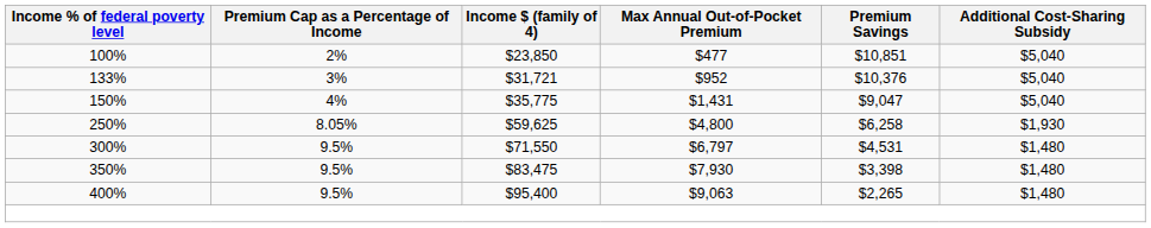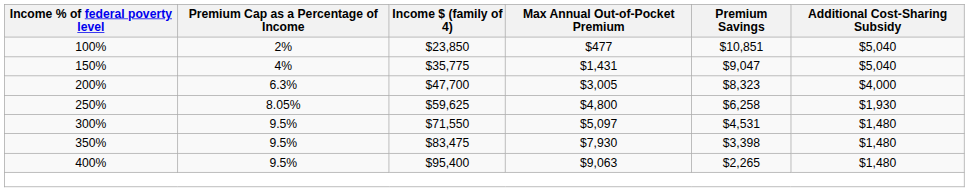- row: 133% | 3% | $31,721 | $952 | $10,376 | $5,040
+ row: 200% | 6.3% | $47,700 | $3,005 | $8,323 | $4,000
300% | Max Annual Out-of-Pocket Premium: $6,797 -> $5,097
